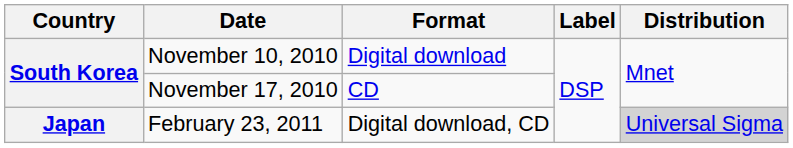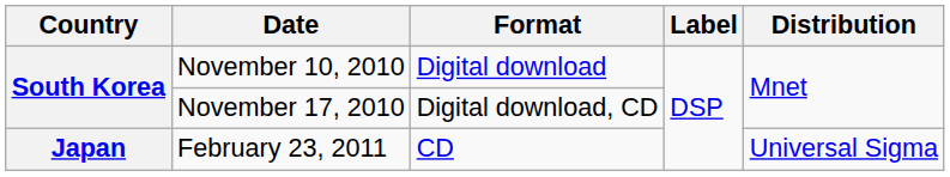November 17, 2010 | Format: CD -> Digital download, CD
February 23, 2011 | Format: Digital download, CD -> CD
February 23, 2011 | Distribution: lightgrey background -> no background
